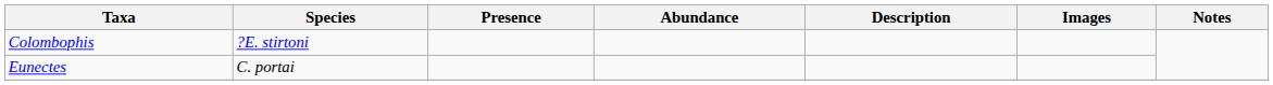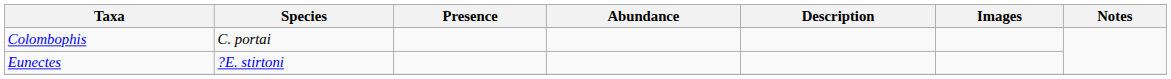Colombophis | Species: ?E. stirtoni -> C. portai
Eunectes | Species: C. portai -> ?E. stirtoni
